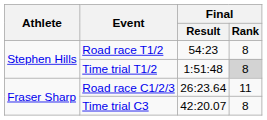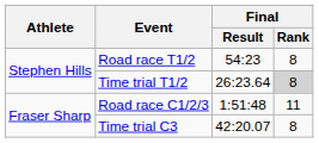Time trial T1/2 | Final / Result: 1:51:48 -> 26:23.64
Road race C1/2/3 | Final / Result: 26:23.64 -> 1:51:48
